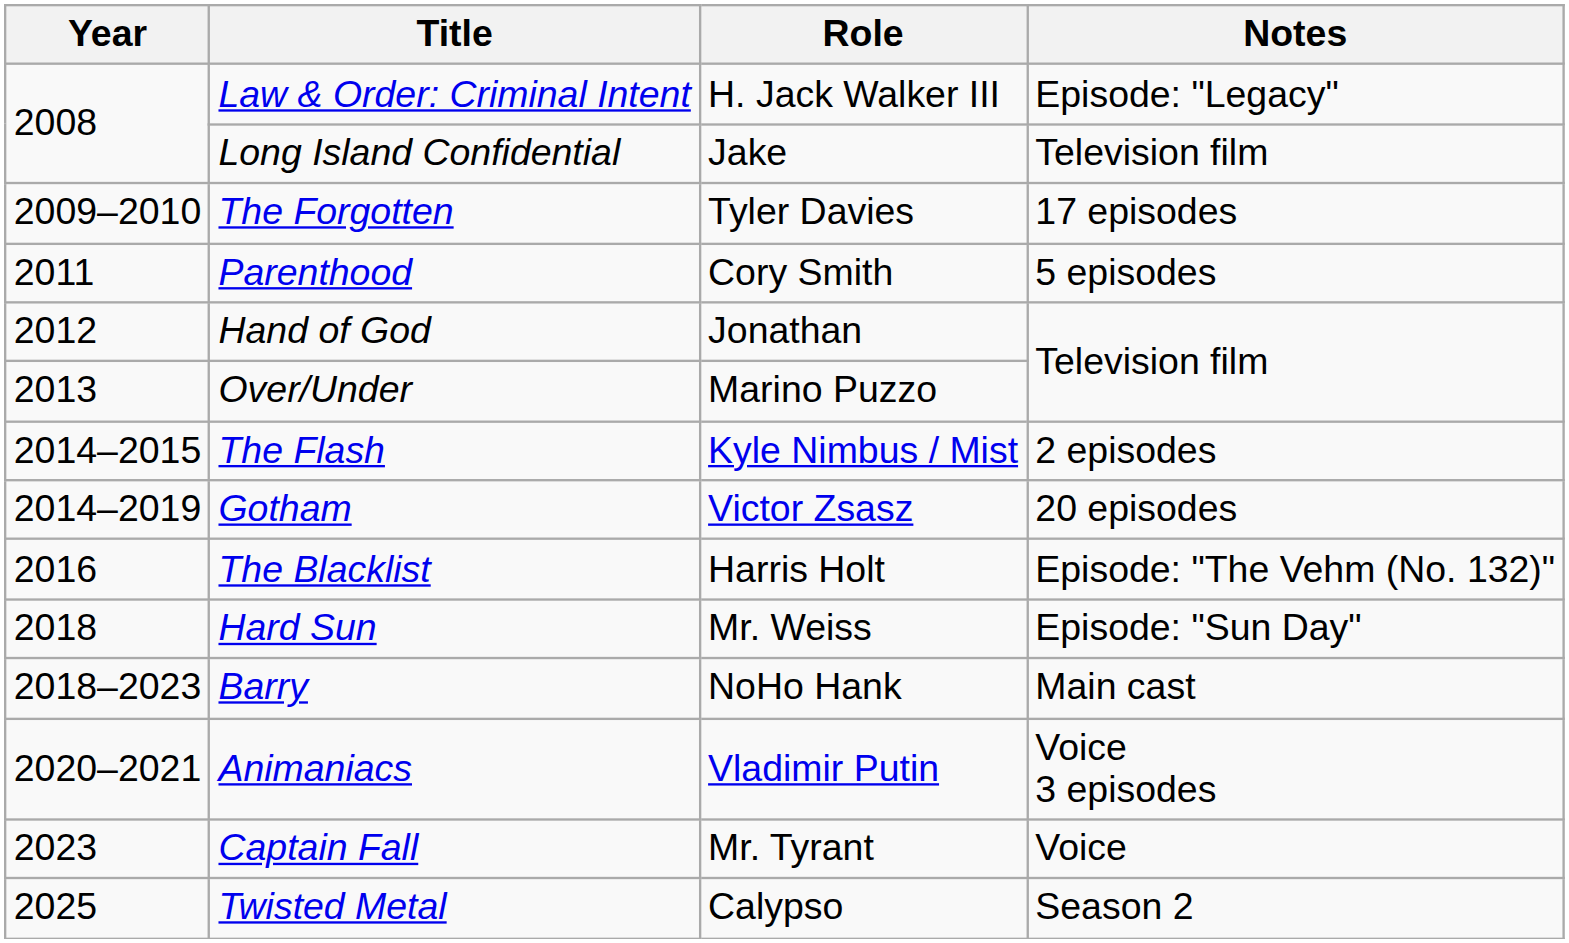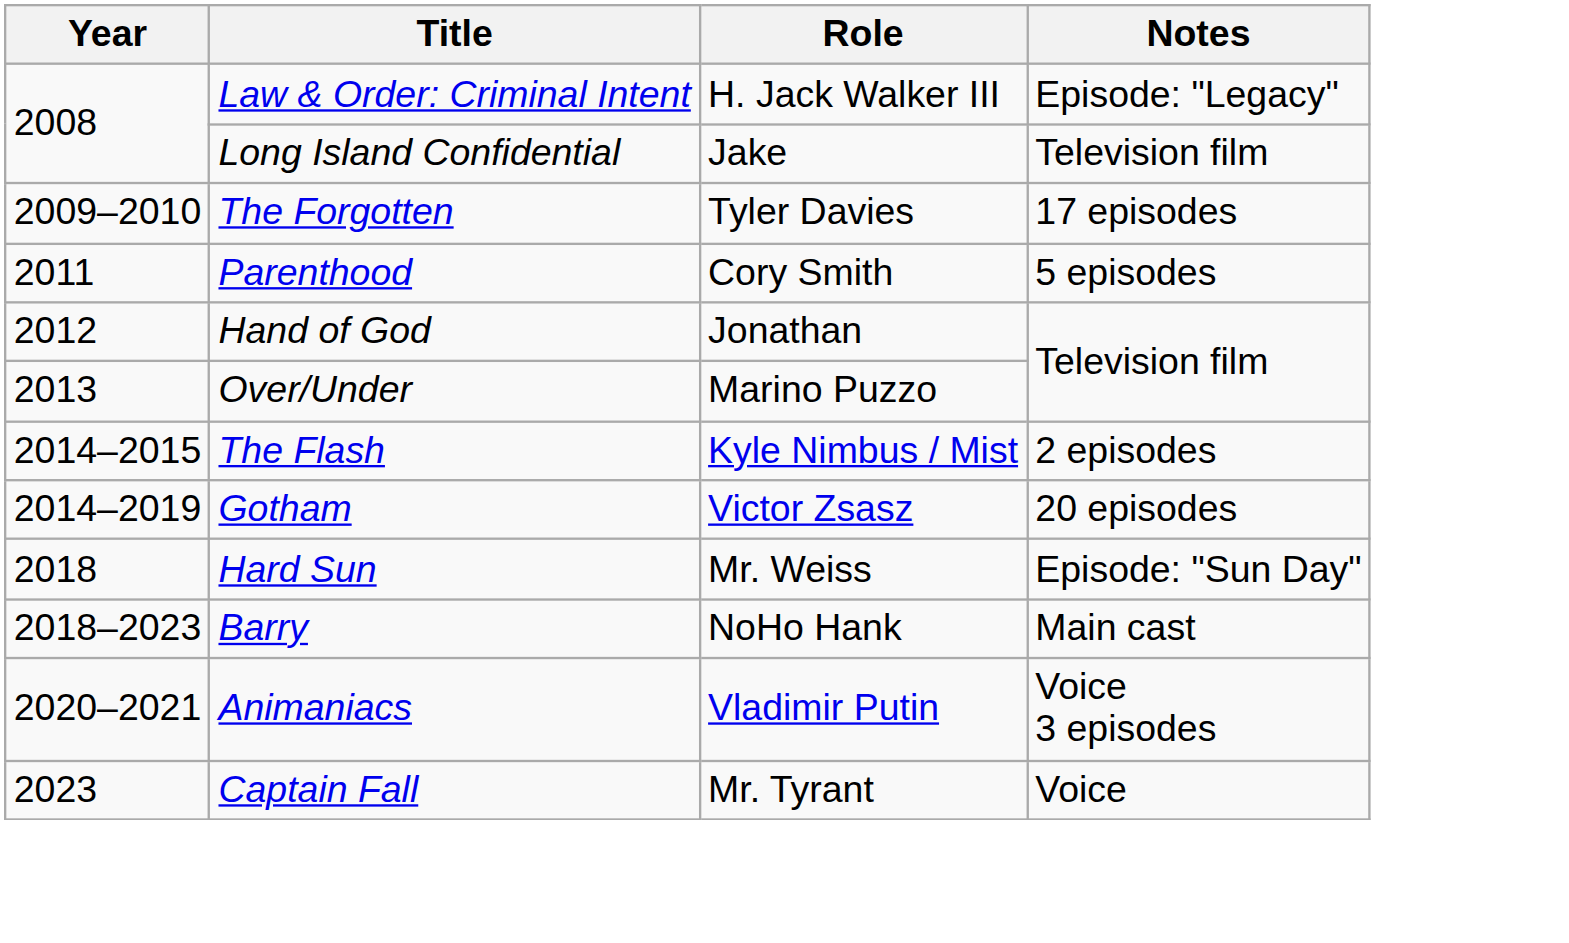- row: 2016 | The Blacklist | Harris Holt | Episode: "The Vehm (No. 132)"
- row: 2025 | Twisted Metal | Calypso | Season 2
